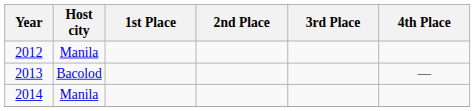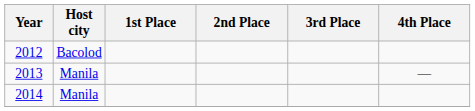2012 | Host city: Manila -> Bacolod
2013 | Host city: Bacolod -> Manila
